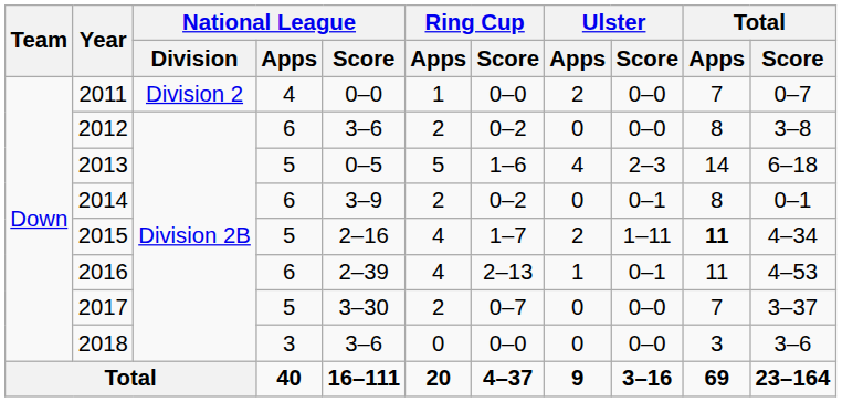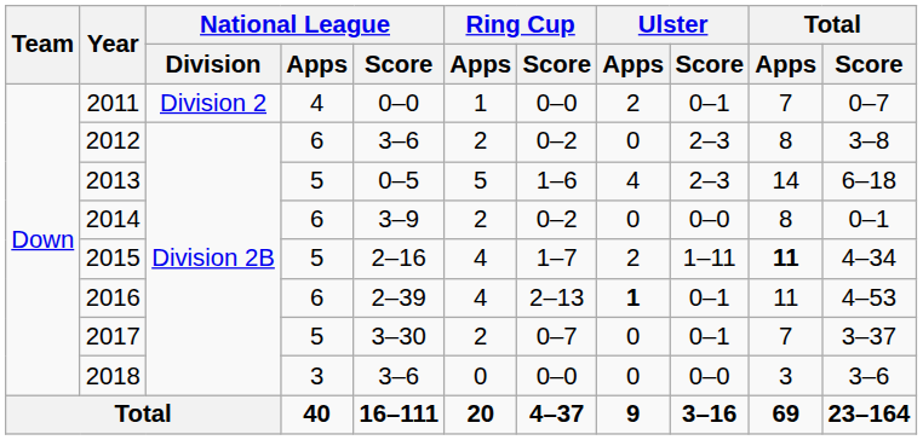2011 | Ulster / Score: 0–0 -> 0–1
2012 | Ulster / Score: 0–0 -> 2–3
2014 | Ulster / Score: 0–1 -> 0–0
2016 | Ulster / Apps: normal -> bold
2017 | Ulster / Score: 0–0 -> 0–1
